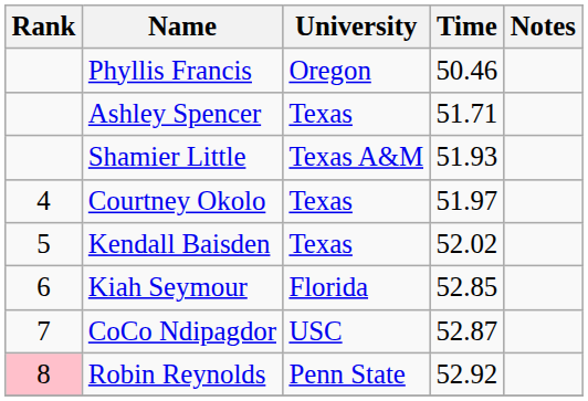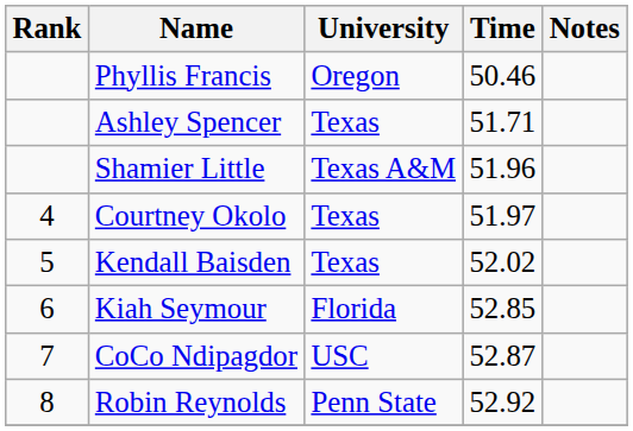Shamier Little | Time: 51.93 -> 51.96
Robin Reynolds | Rank: pink background -> no background
